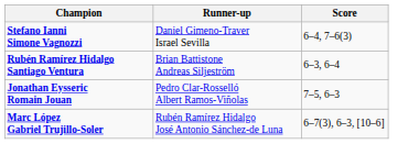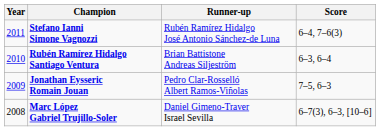+ column: Year | 2011 | 2010 | 2009 | 2008
Stefano Ianni Simone Vagnozzi | Runner-up: Daniel Gimeno-Traver Israel Sevilla -> Rubén Ramírez Hidalgo José Antonio Sánchez-de Luna
Marc López Gabriel Trujillo-Soler | Runner-up: Rubén Ramírez Hidalgo José Antonio Sánchez-de Luna -> Daniel Gimeno-Traver Israel Sevilla
